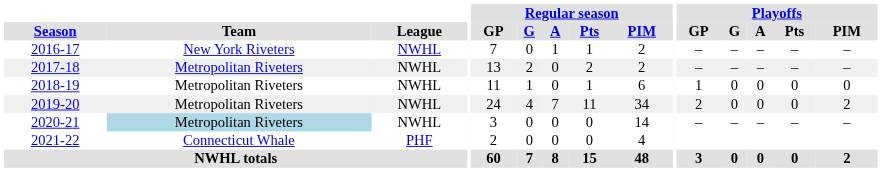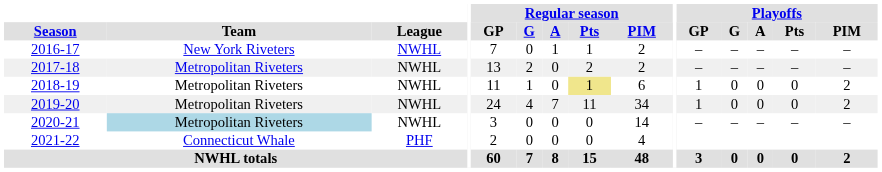2018-19 | Regular season / Pts: no background -> khaki background
2018-19 | Playoffs / PIM: 0 -> 2
2019-20 | Playoffs / GP: 2 -> 1
